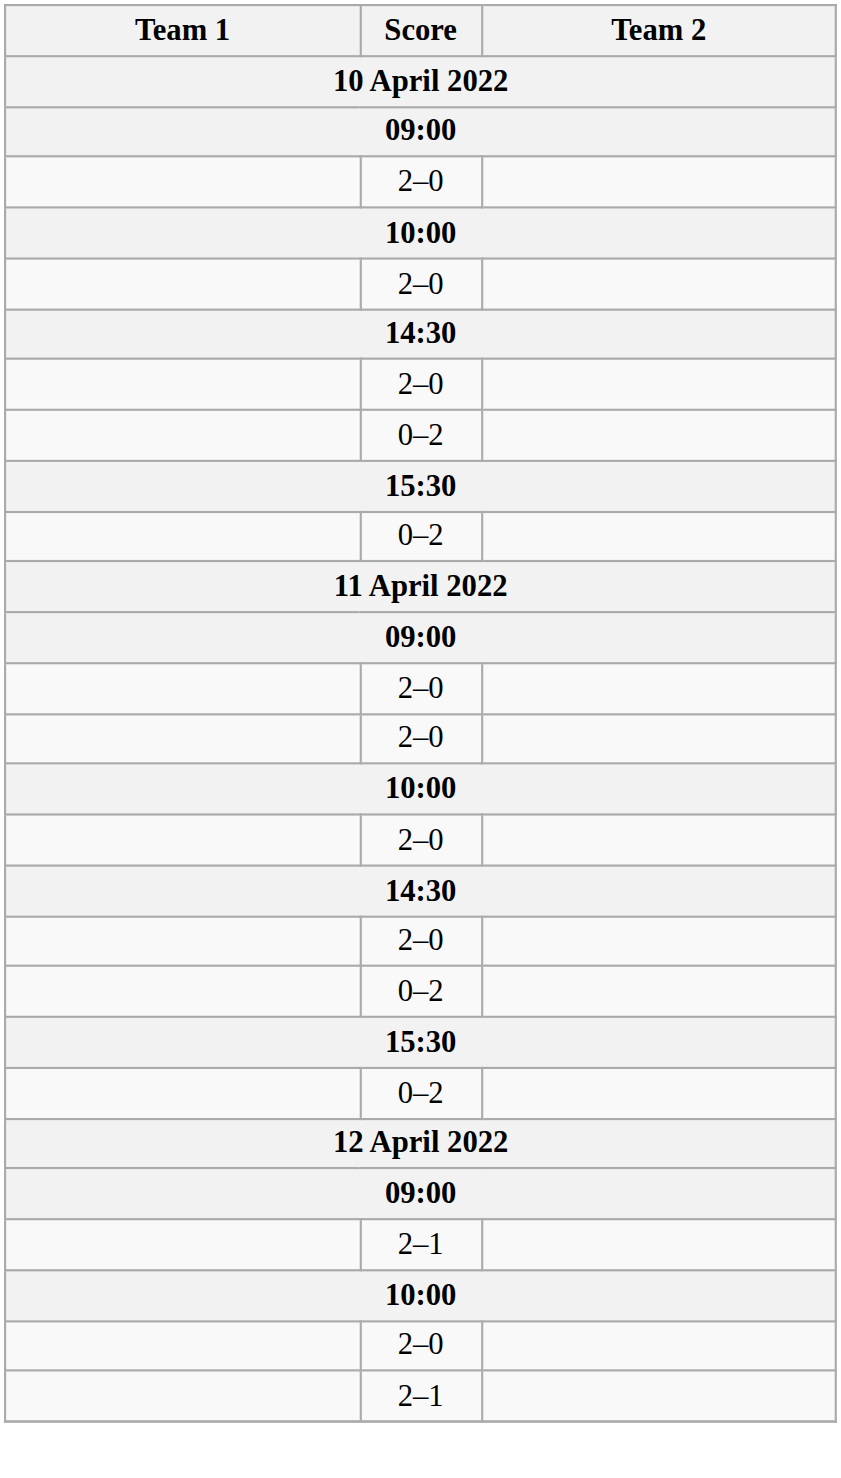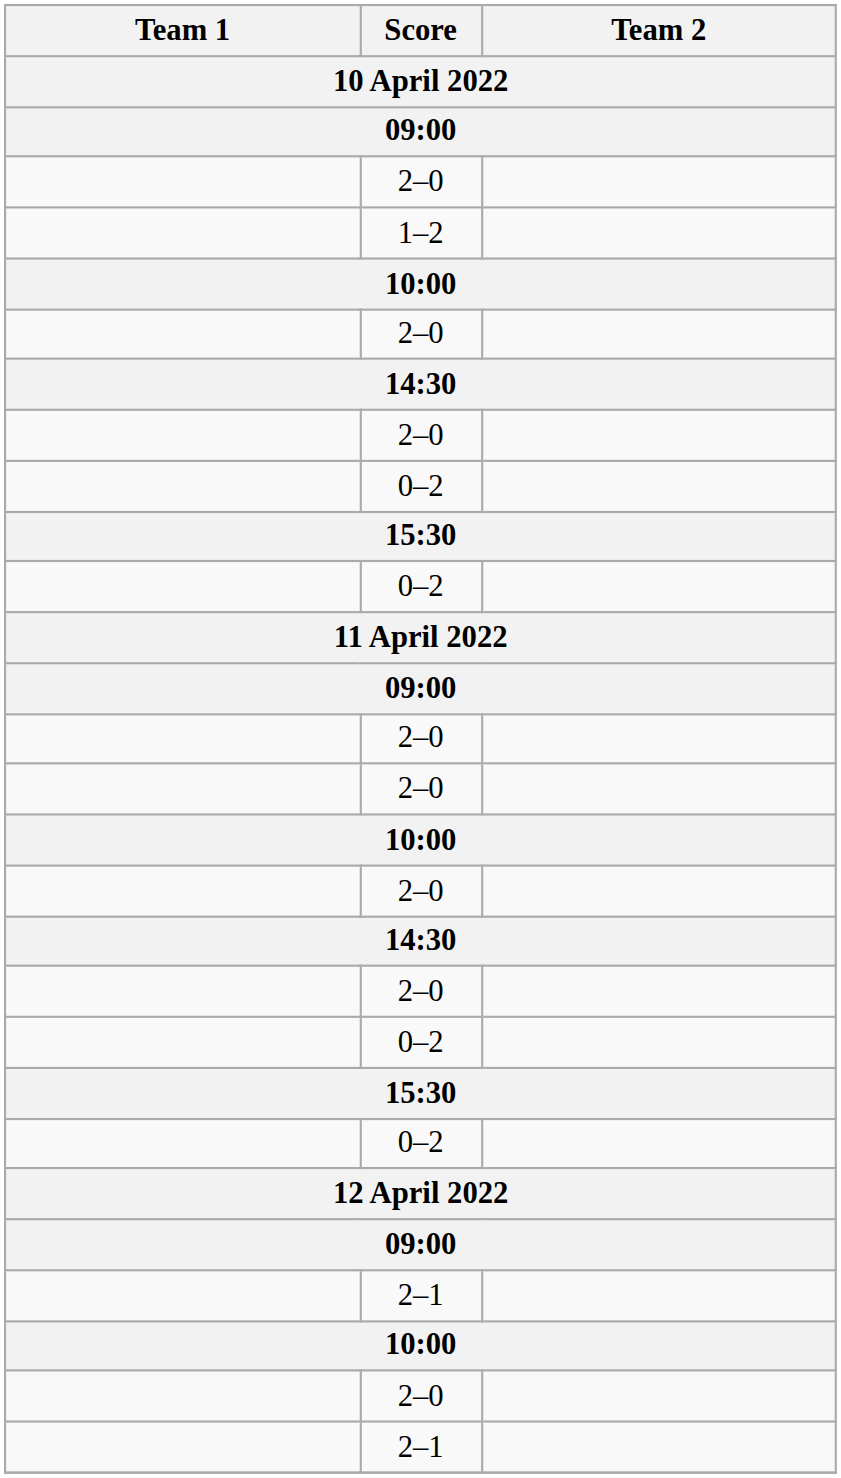+ row: 1–2
